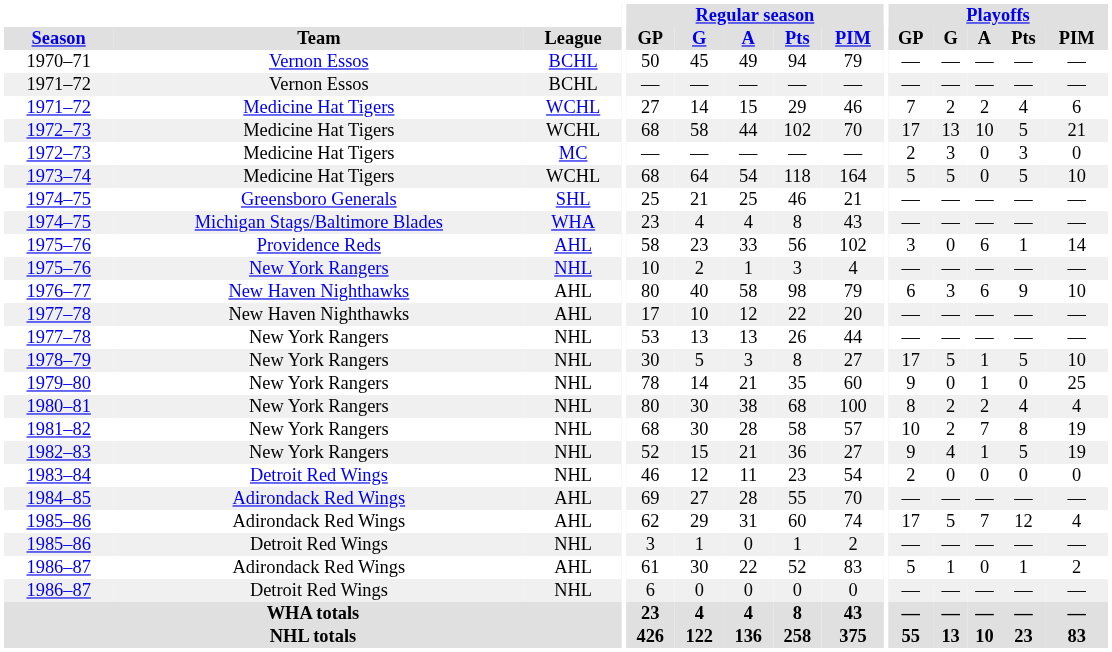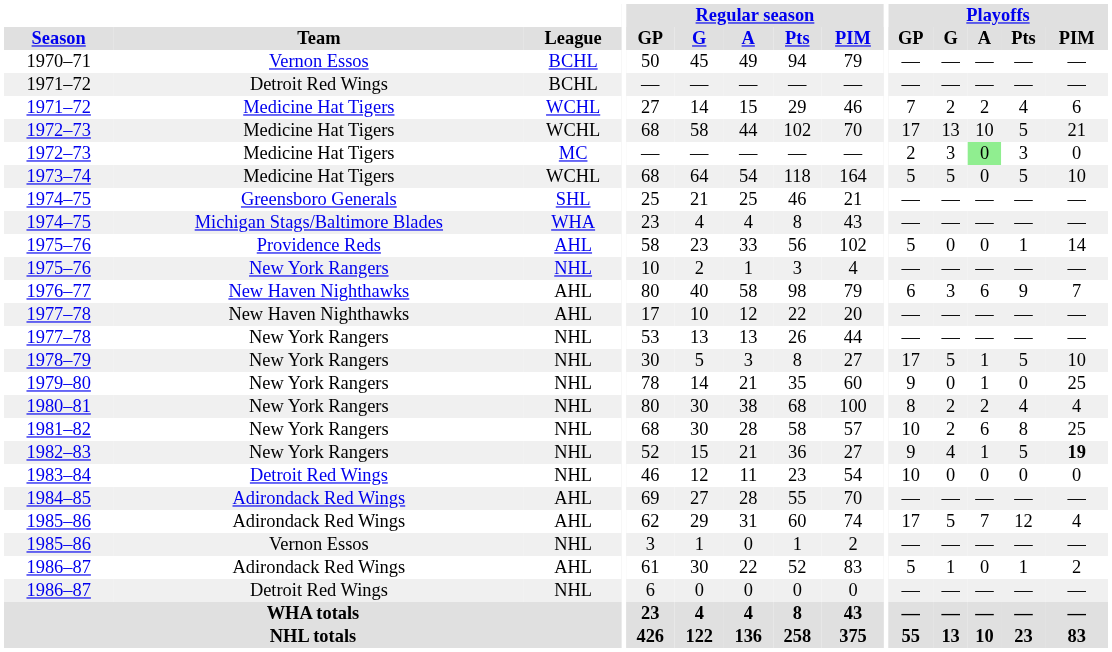1971–72 / BCHL | Team: Vernon Essos -> Detroit Red Wings
1972–73 / MC | Playoffs / A: no background -> lightgreen background
1975–76 / AHL | Playoffs / GP: 3 -> 5
1975–76 / AHL | Playoffs / A: 6 -> 0
1976–77 | Playoffs / PIM: 10 -> 7
1981–82 | Playoffs / A: 7 -> 6
1981–82 | Playoffs / PIM: 19 -> 25
1982–83 | Playoffs / PIM: normal -> bold
1983–84 | Playoffs / GP: 2 -> 10
1985–86 / NHL | Team: Detroit Red Wings -> Vernon Essos
